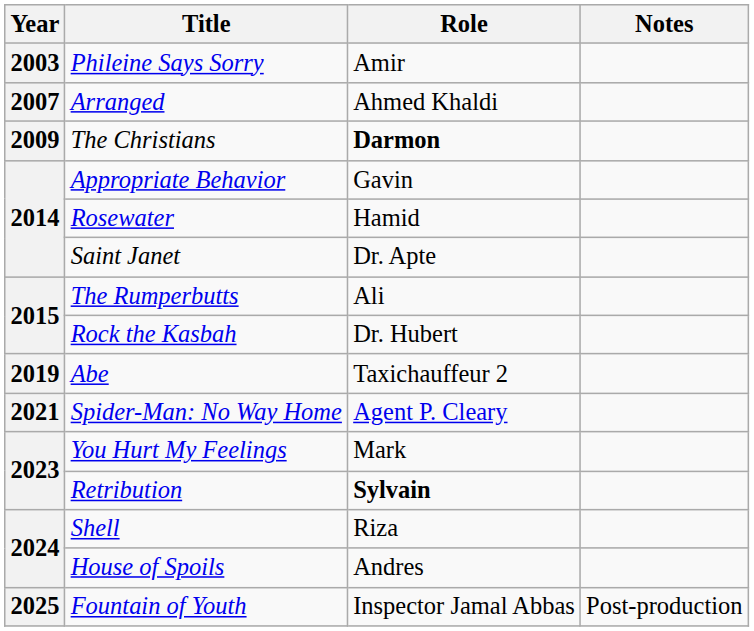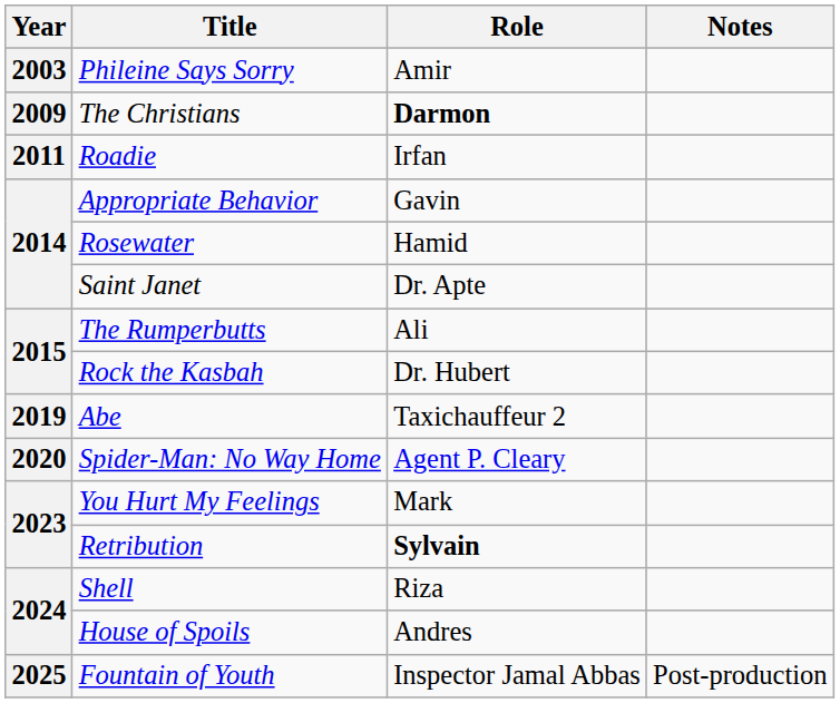- row: 2007 | Arranged | Ahmed Khaldi
+ row: 2011 | Roadie | Irfan
Spider-Man: No Way Home | Year: 2021 -> 2020
